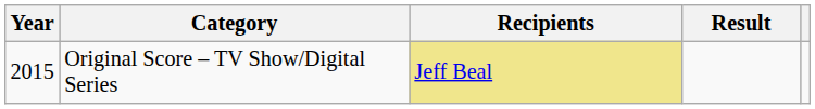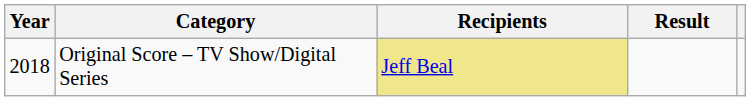Original Score – TV Show/Digital Series | Year: 2015 -> 2018
